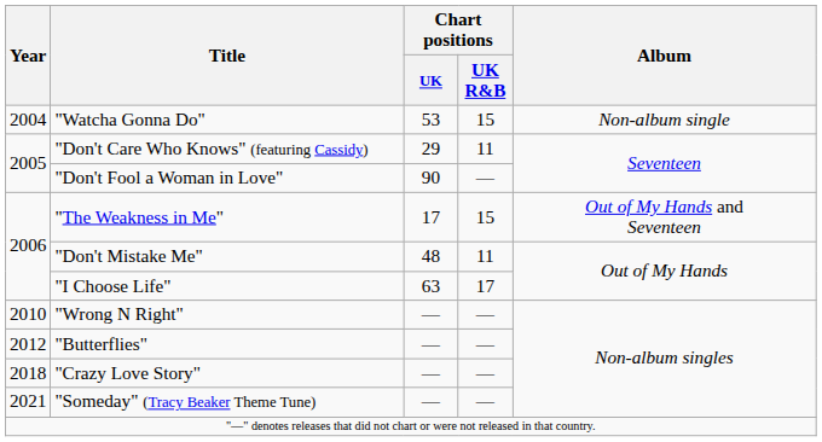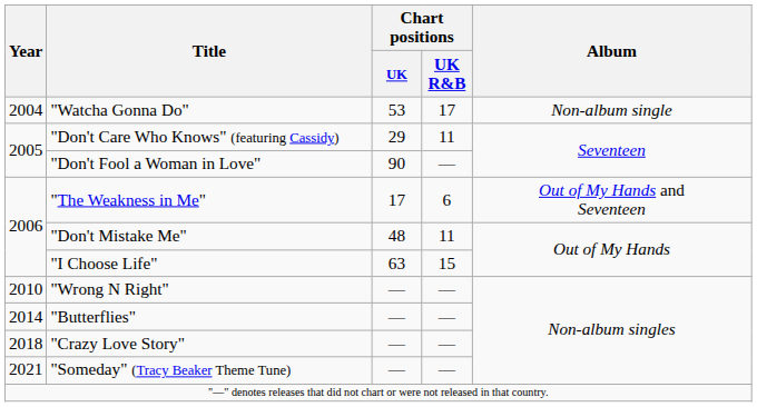"Watcha Gonna Do" | Chart positions / UK R&B: 15 -> 17
"The Weakness in Me" | Chart positions / UK R&B: 15 -> 6
"I Choose Life" | Chart positions / UK R&B: 17 -> 15
"Butterflies" | Year: 2012 -> 2014
